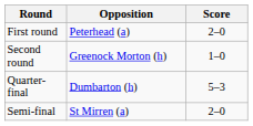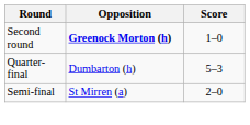- row: First round | Peterhead (a) | 2–0
Second round | Opposition: normal -> bold
